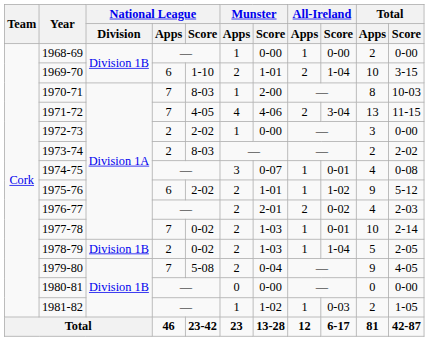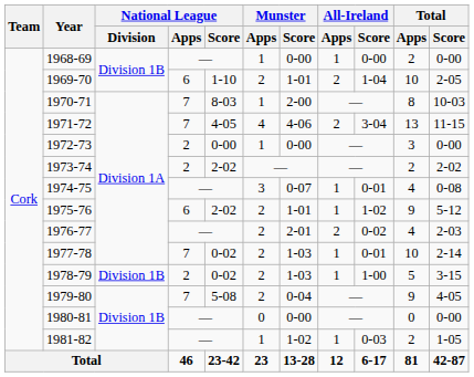1969-70 | Total / Score: 3-15 -> 2-05
1972-73 | National League / Score: 2-02 -> 0-00
1973-74 | National League / Score: 8-03 -> 2-02
1978-79 | All-Ireland / Score: 1-04 -> 1-00
1978-79 | Total / Score: 2-05 -> 3-15
